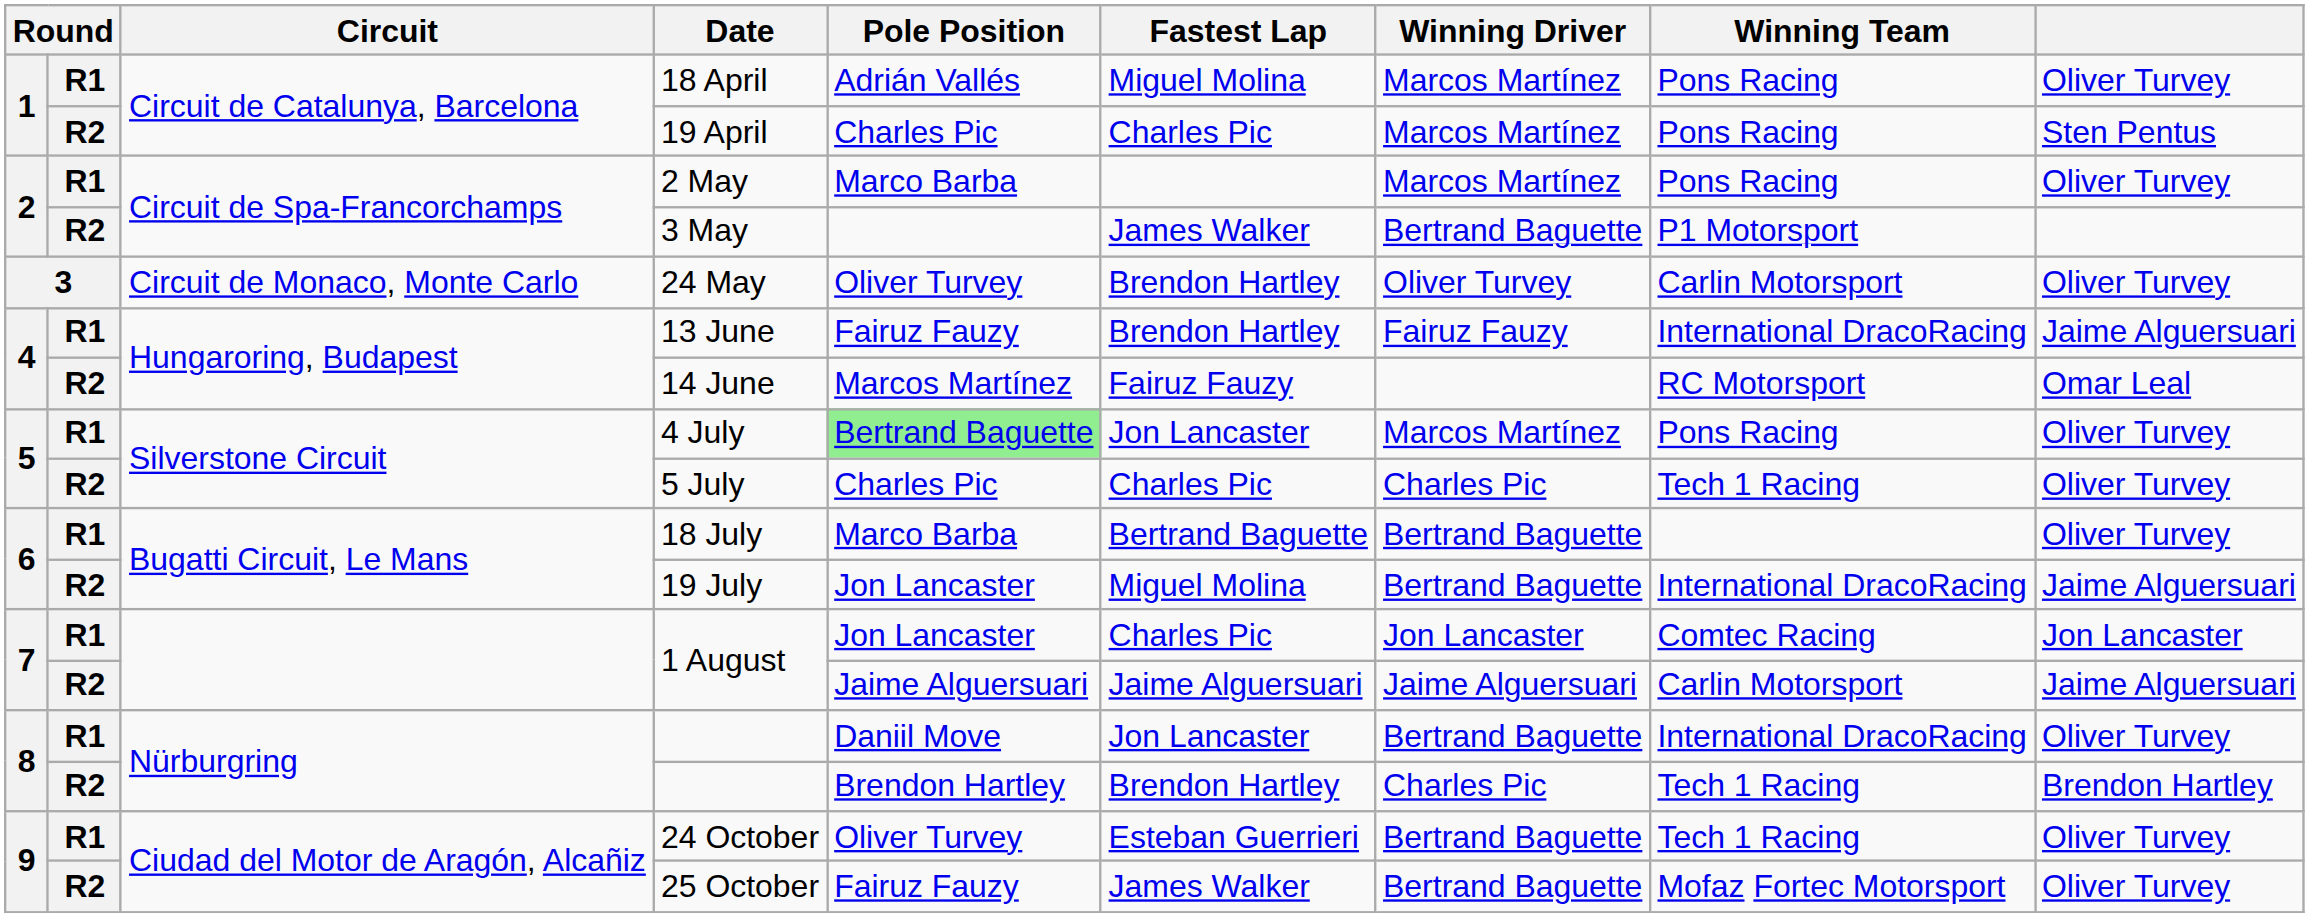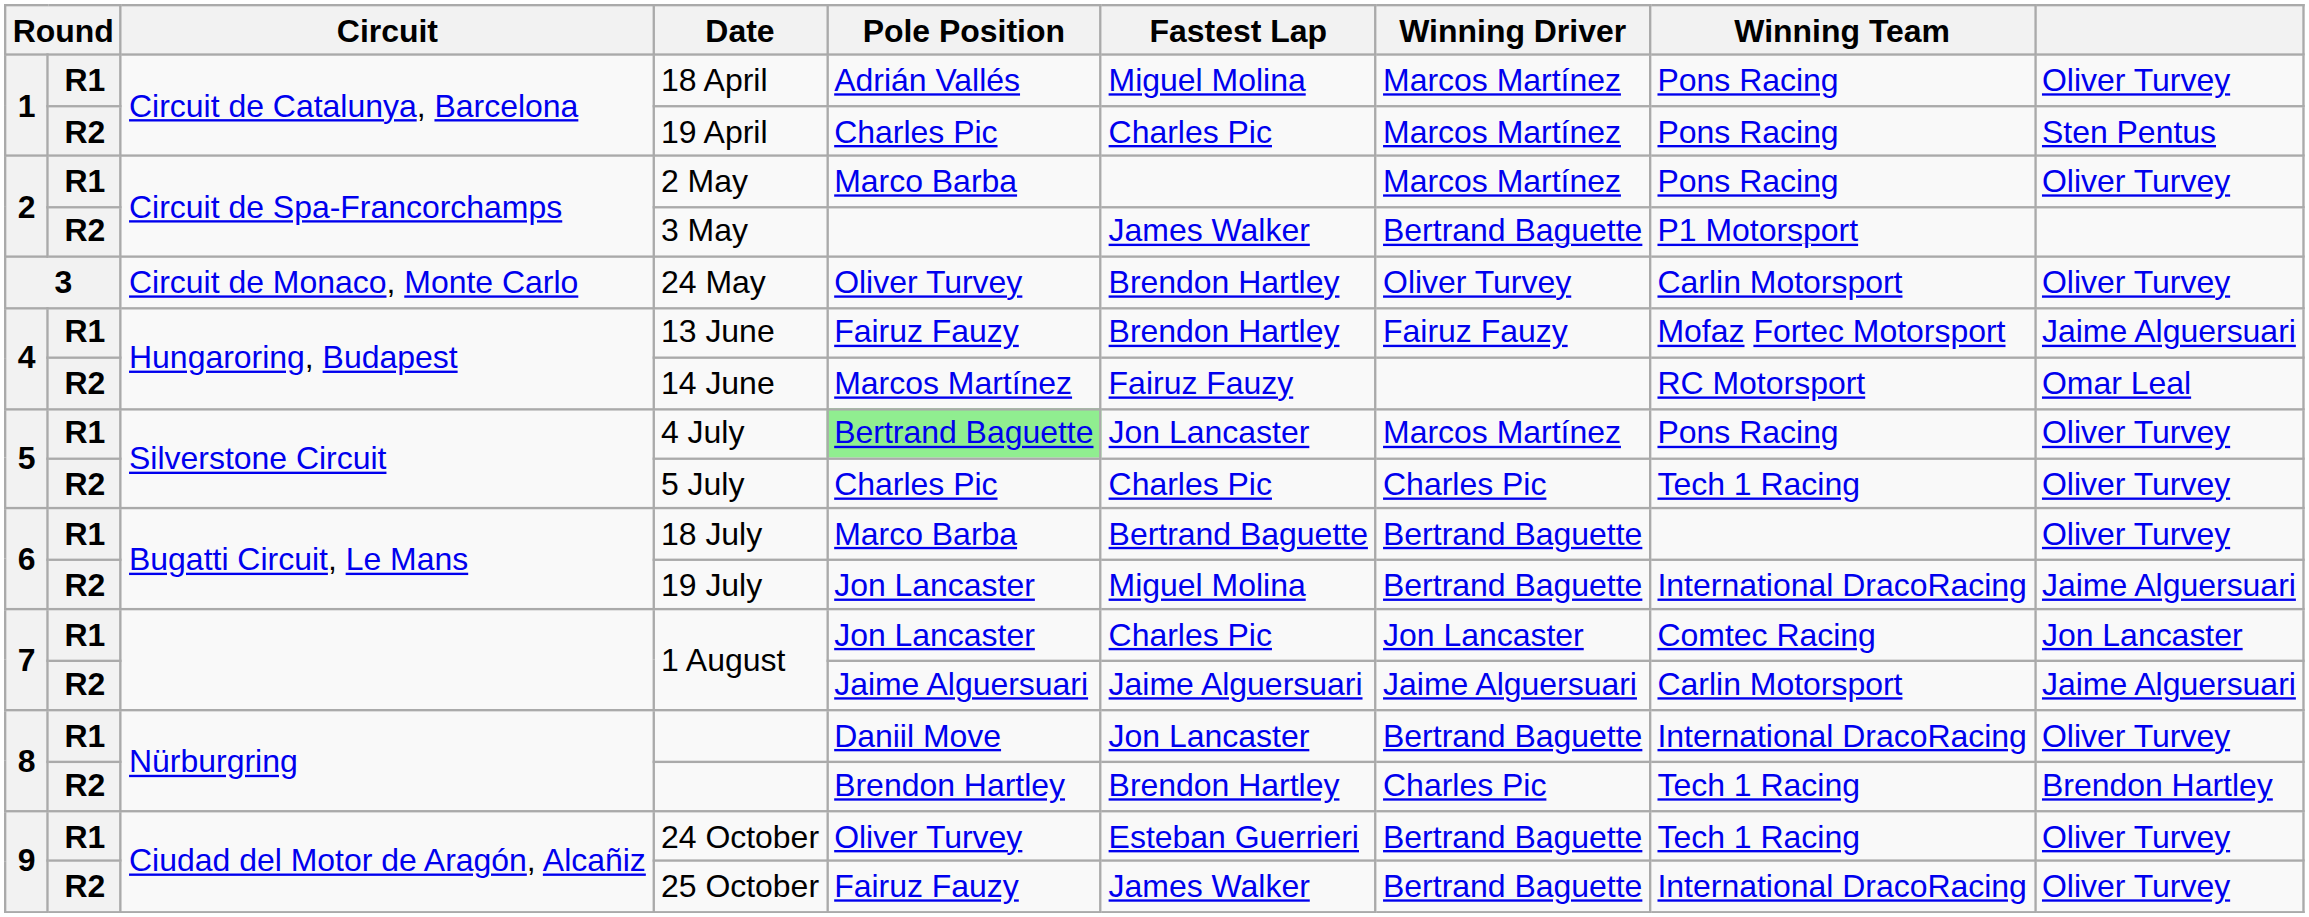13 June | Winning Team: International DracoRacing -> Mofaz Fortec Motorsport
25 October | Winning Team: Mofaz Fortec Motorsport -> International DracoRacing
